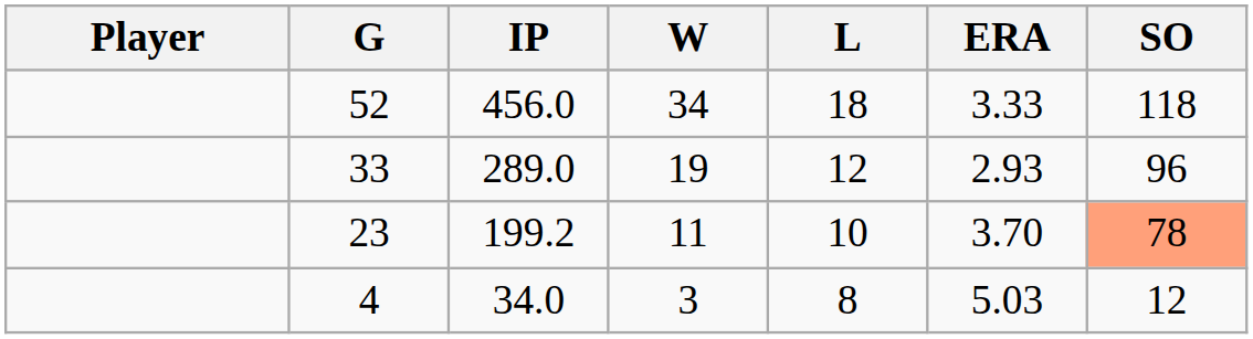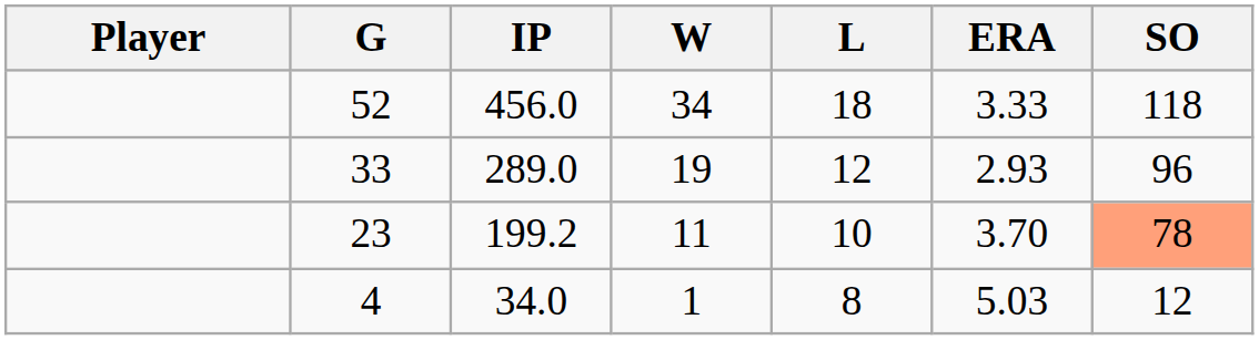4 | W: 3 -> 1
